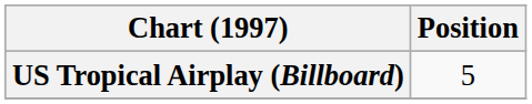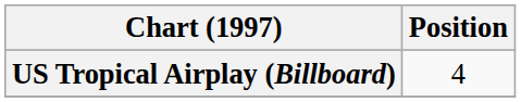US Tropical Airplay (Billboard) | Position: 5 -> 4
